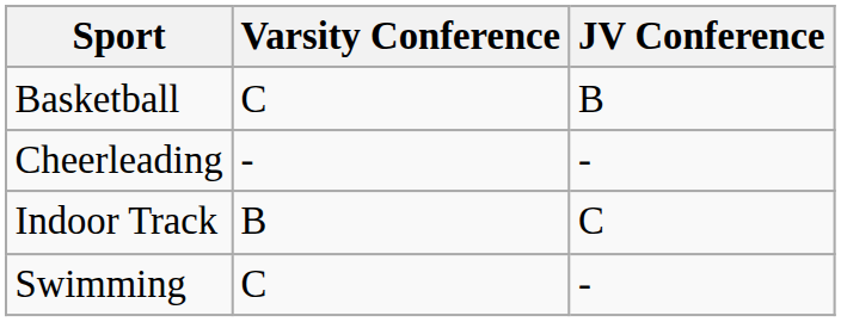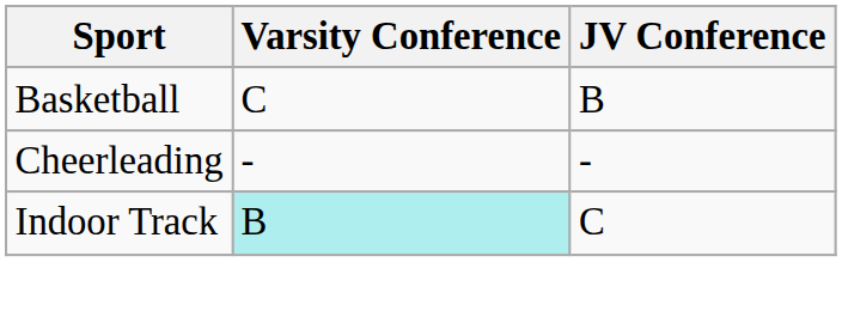Indoor Track | Varsity Conference: no background -> paleturquoise background
- row: Swimming | C | -
